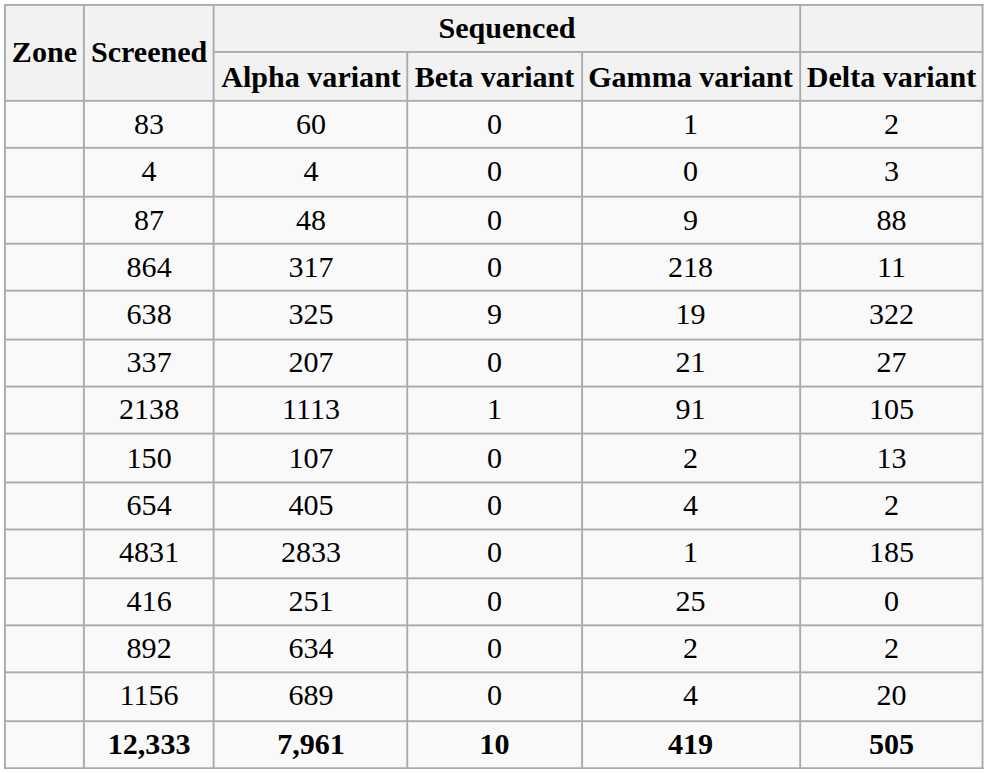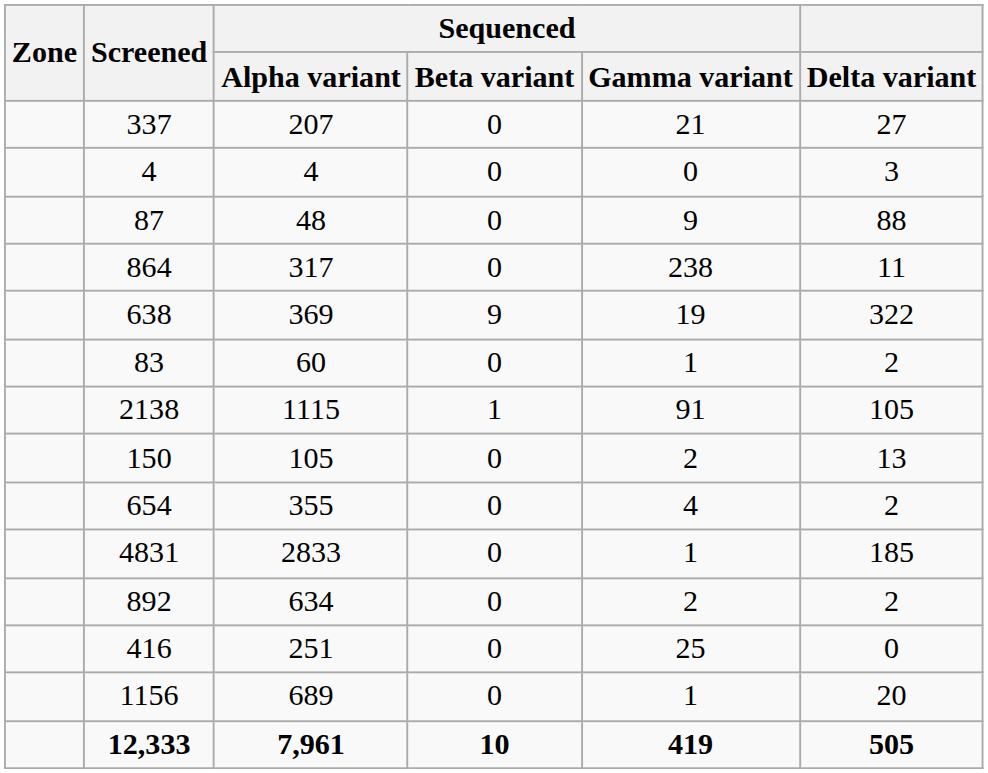rows swapped: 337 <-> 83
864 | Sequenced / Gamma variant: 218 -> 238
638 | Sequenced / Alpha variant: 325 -> 369
2138 | Sequenced / Alpha variant: 1113 -> 1115
150 | Sequenced / Alpha variant: 107 -> 105
654 | Sequenced / Alpha variant: 405 -> 355
rows swapped: 416 <-> 892
1156 | Sequenced / Gamma variant: 4 -> 1
